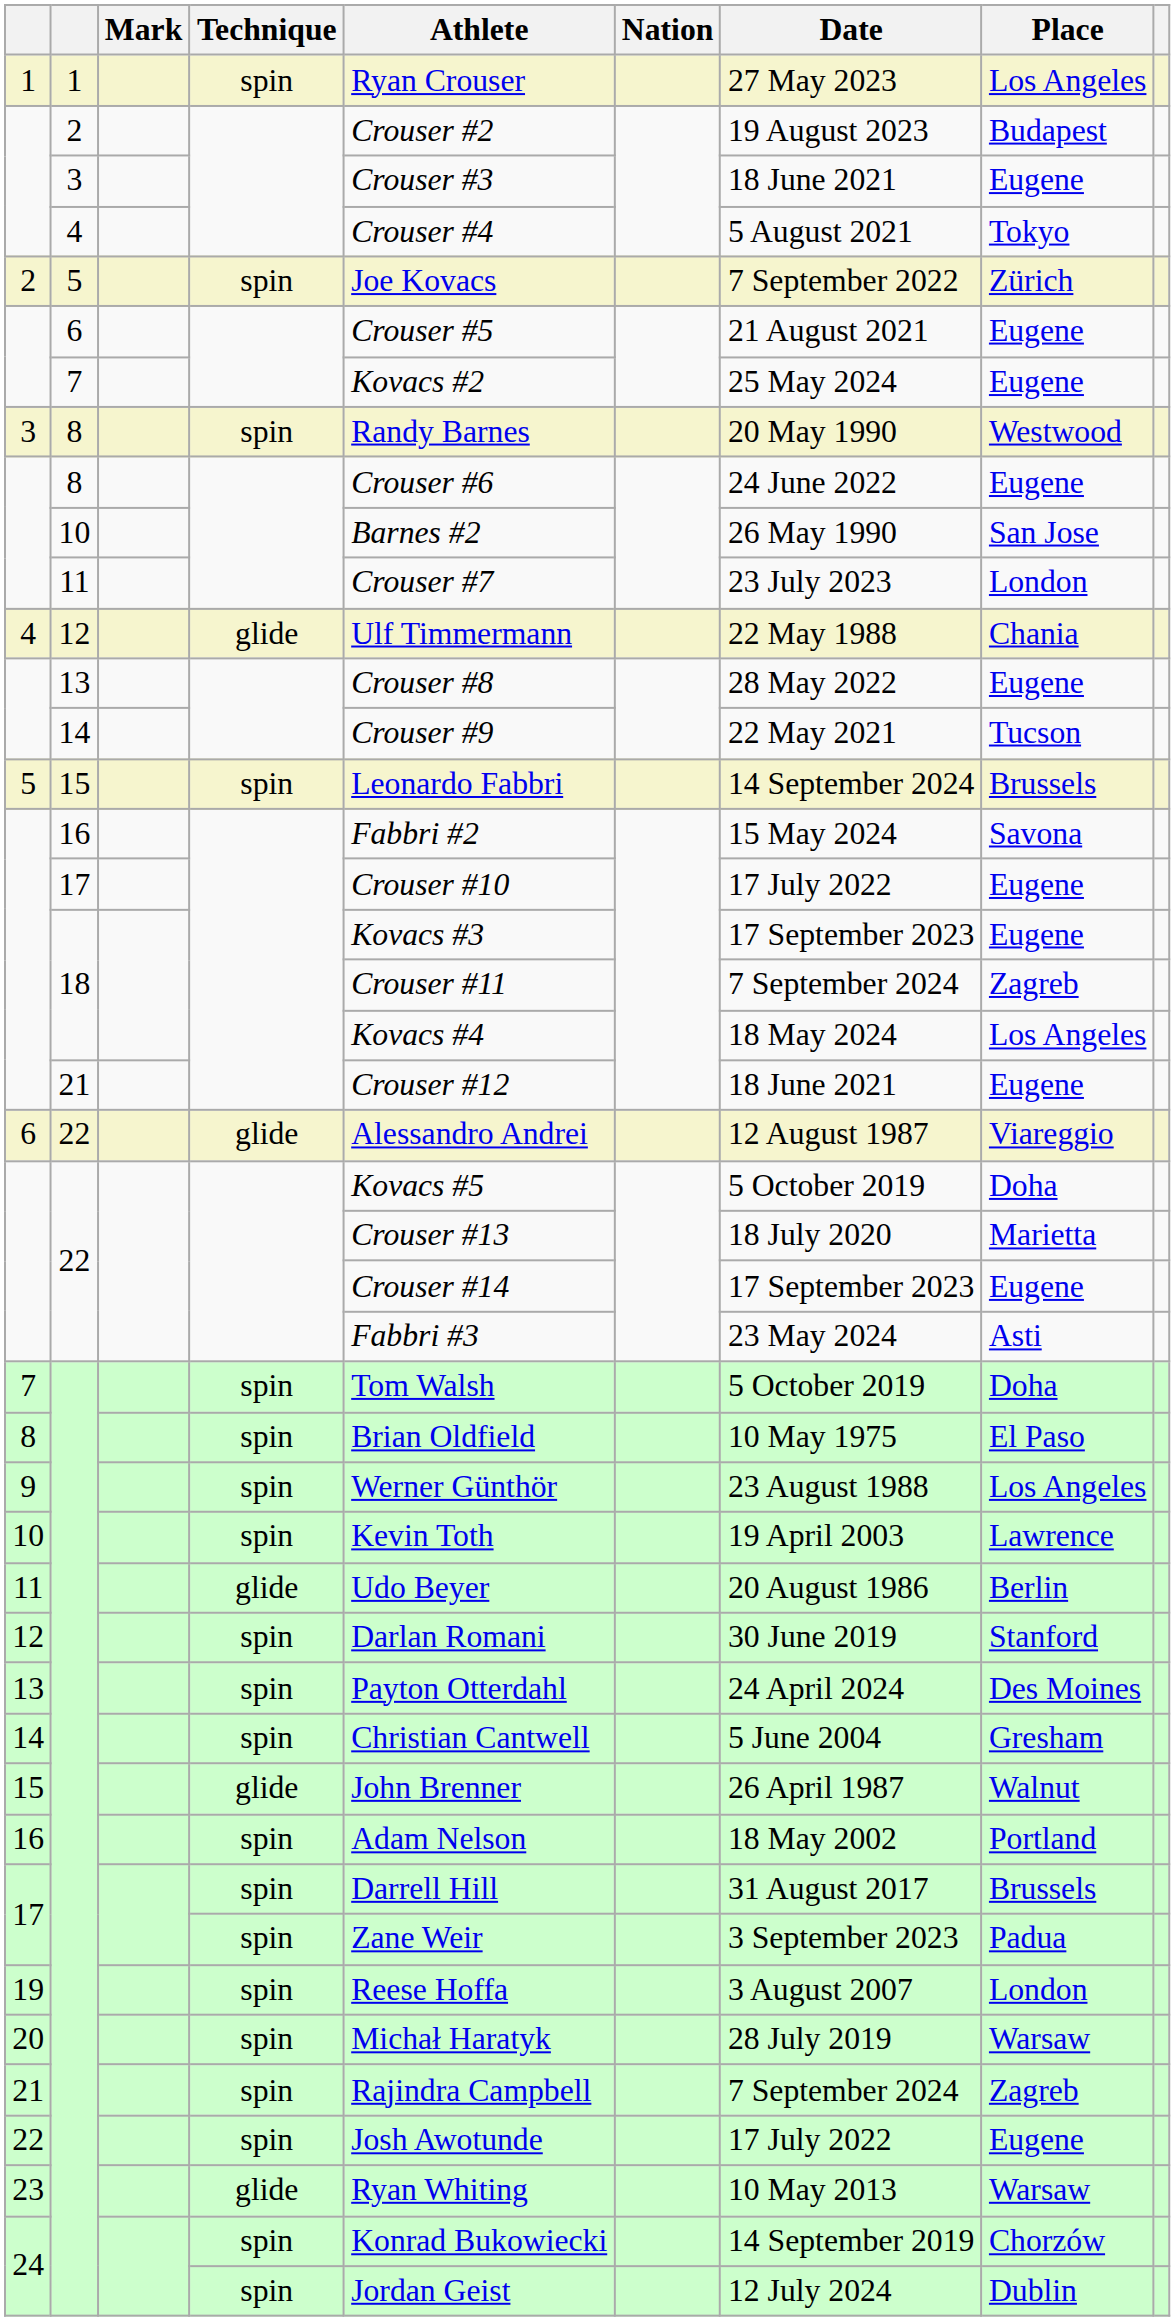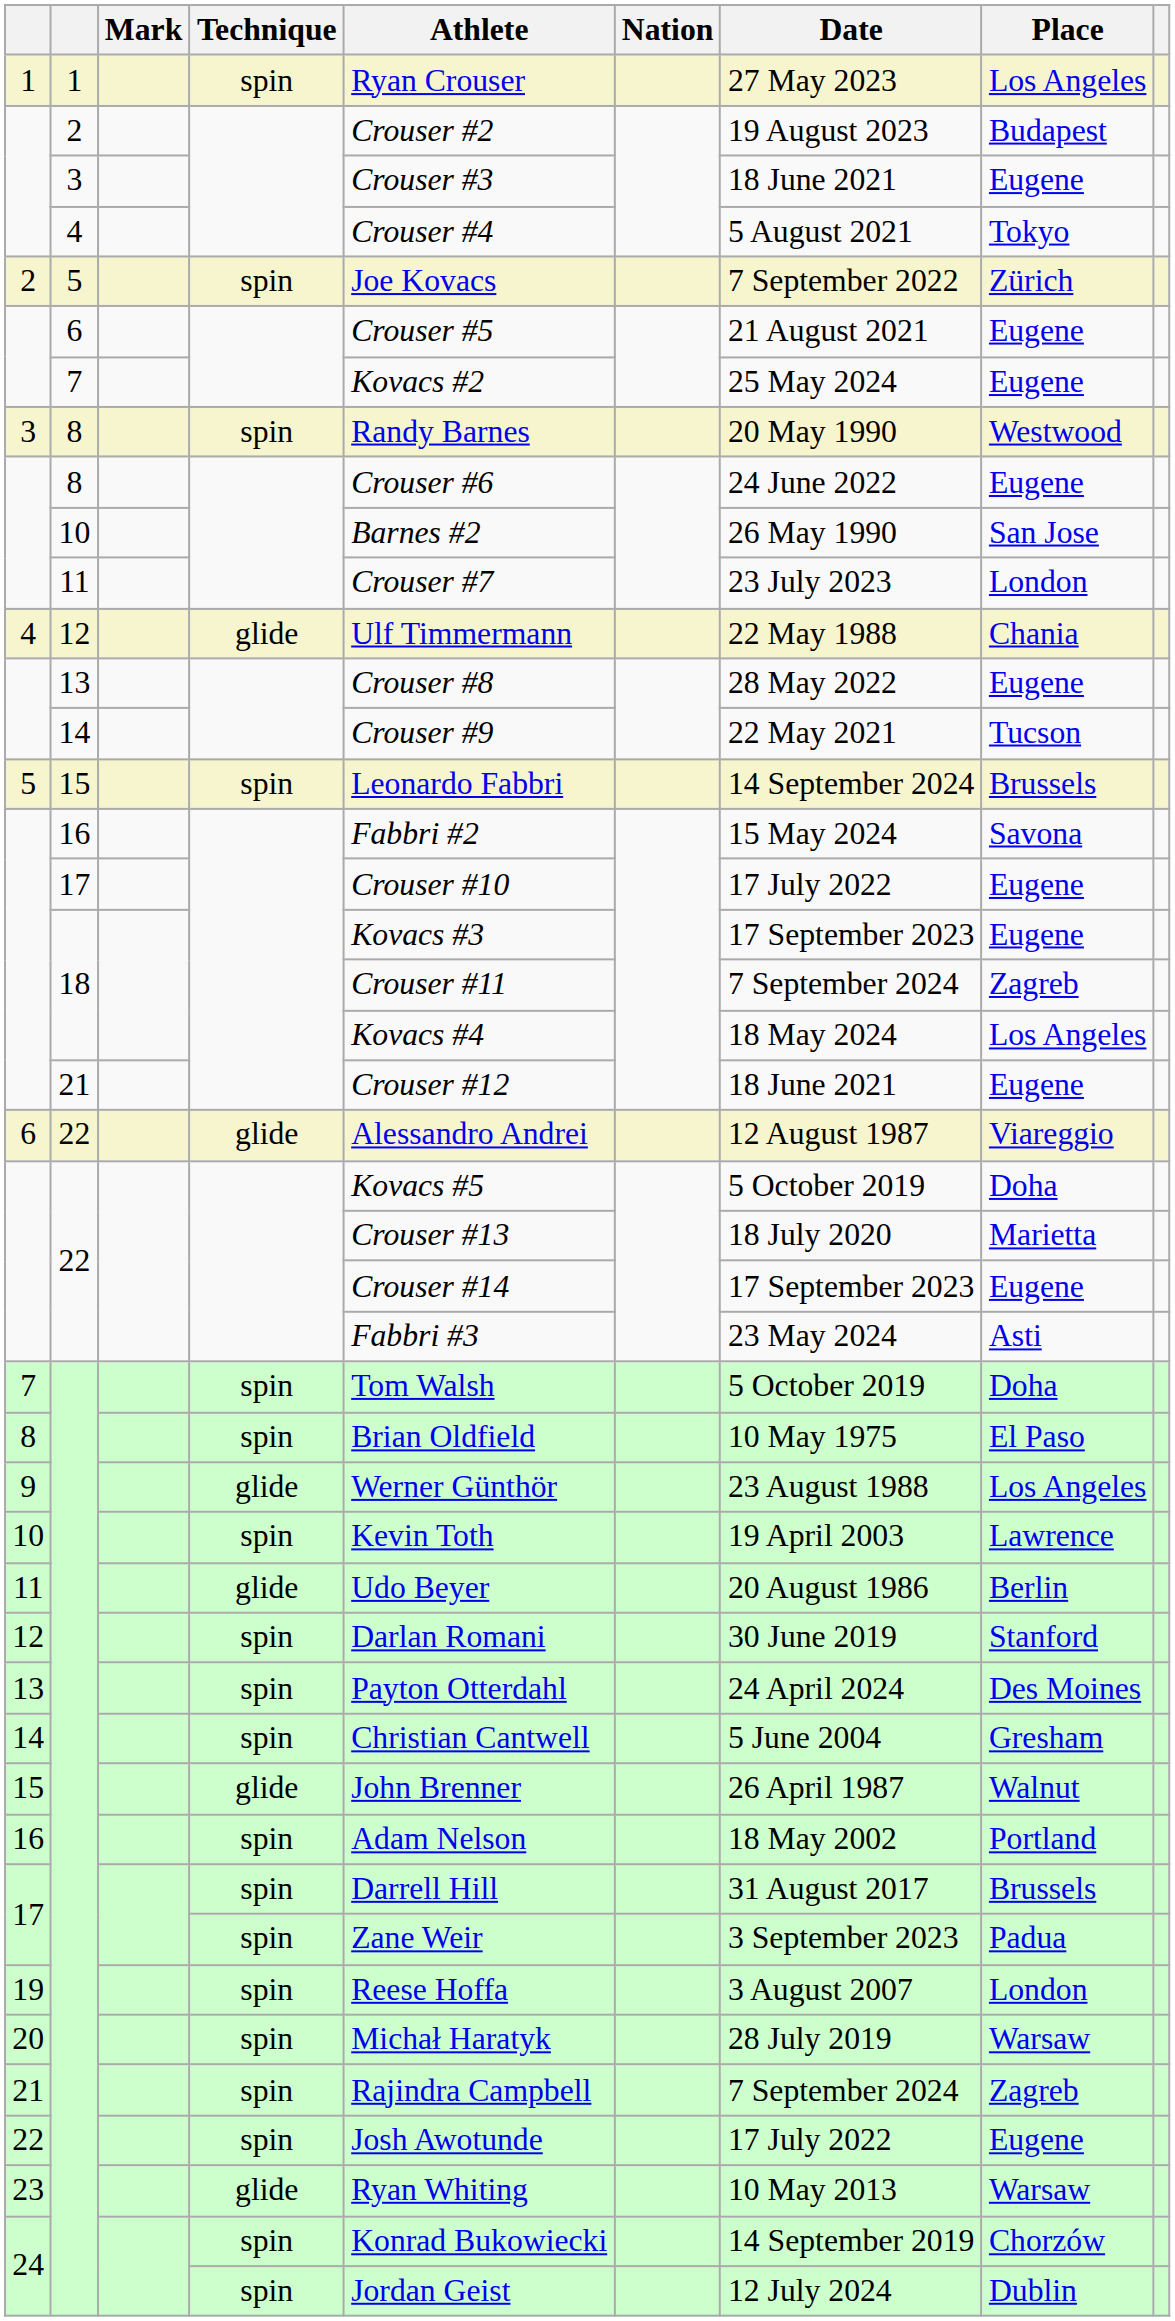9 | Technique: spin -> glide
